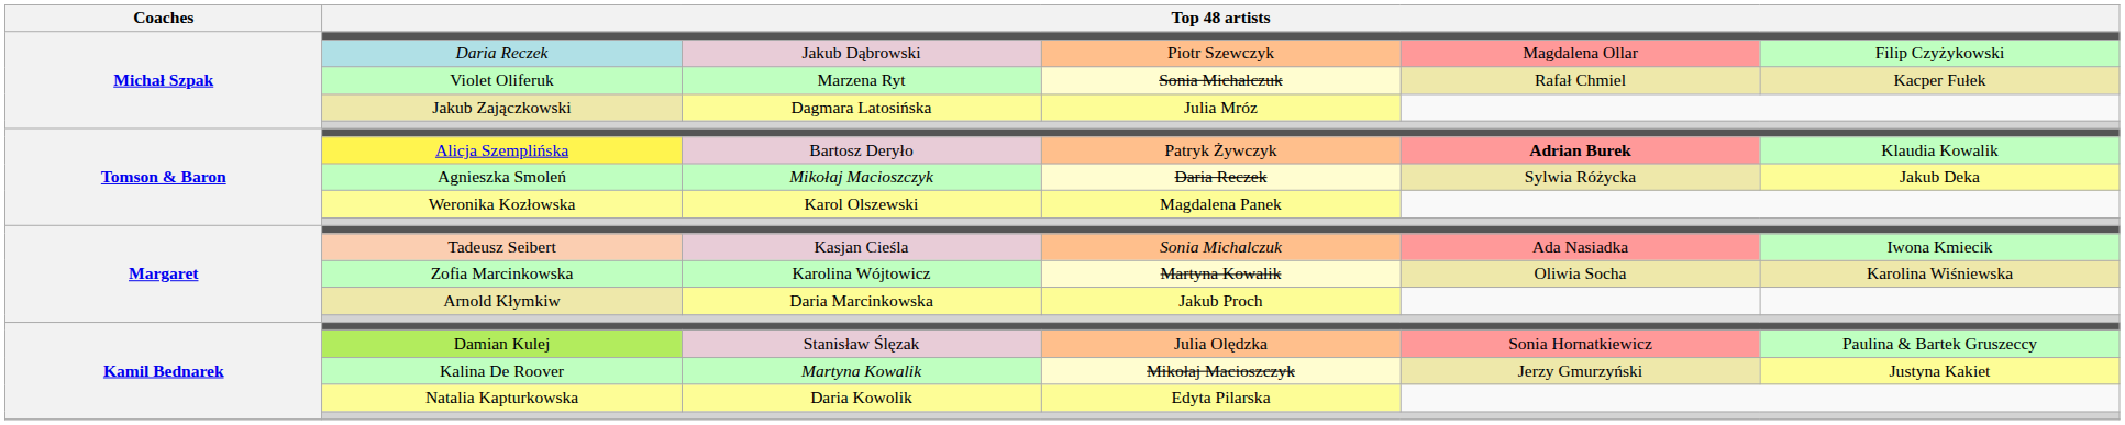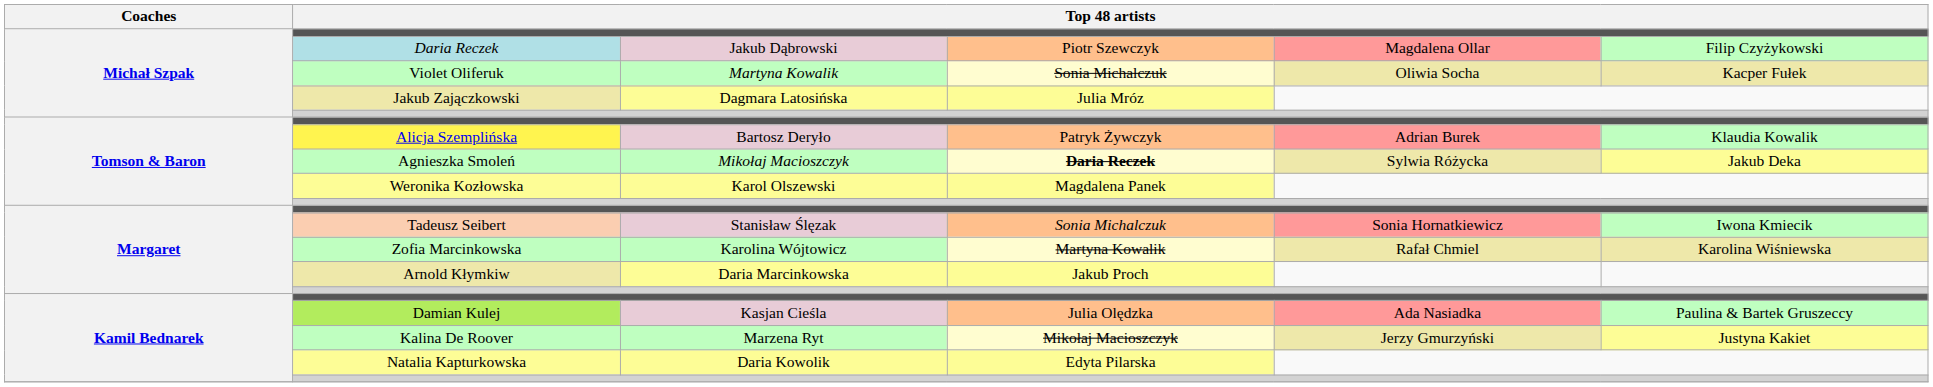Violet Oliferuk | column 3: Marzena Ryt -> Martyna Kowalik
Violet Oliferuk | column 5: Rafał Chmiel -> Oliwia Socha
Alicja Szemplińska | column 5: bold -> normal
Agnieszka Smoleń | column 4: normal -> bold
Tadeusz Seibert | column 3: Kasjan Cieśla -> Stanisław Ślęzak
Tadeusz Seibert | column 5: Ada Nasiadka -> Sonia Hornatkiewicz
Zofia Marcinkowska | column 5: Oliwia Socha -> Rafał Chmiel
Damian Kulej | column 3: Stanisław Ślęzak -> Kasjan Cieśla
Damian Kulej | column 5: Sonia Hornatkiewicz -> Ada Nasiadka
Kalina De Roover | column 3: Martyna Kowalik -> Marzena Ryt
